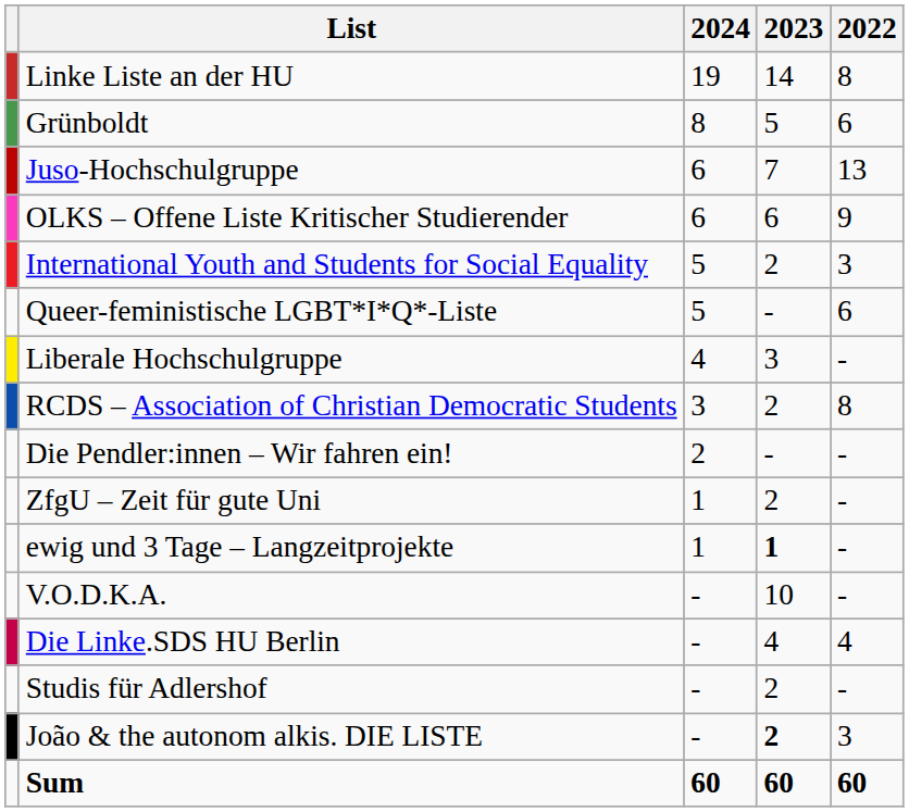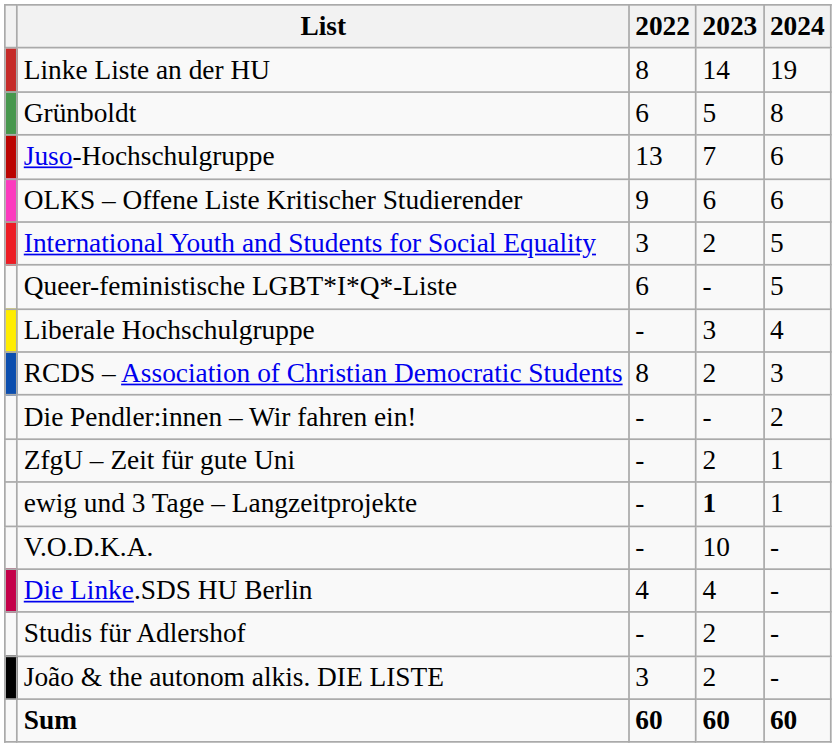columns swapped: 2022 <-> 2024
João & the autonom alkis. DIE LISTE | 2023: bold -> normal
